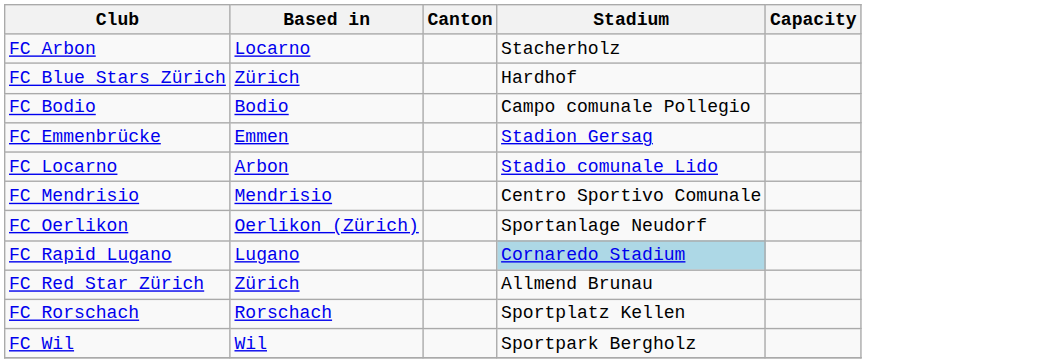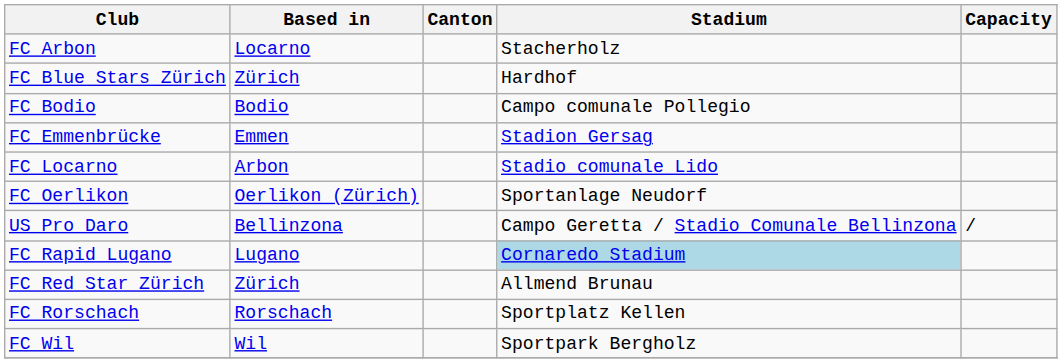- row: FC Mendrisio | Mendrisio | Centro Sportivo Comunale
+ row: US Pro Daro | Bellinzona | Campo Geretta / Stadio Comunale Bellinzona | /
